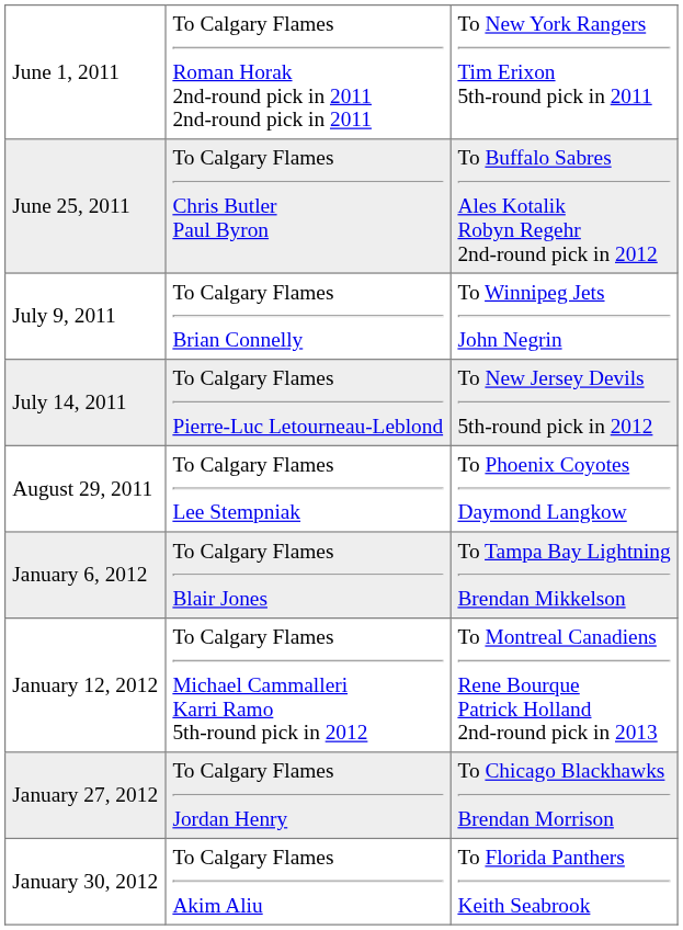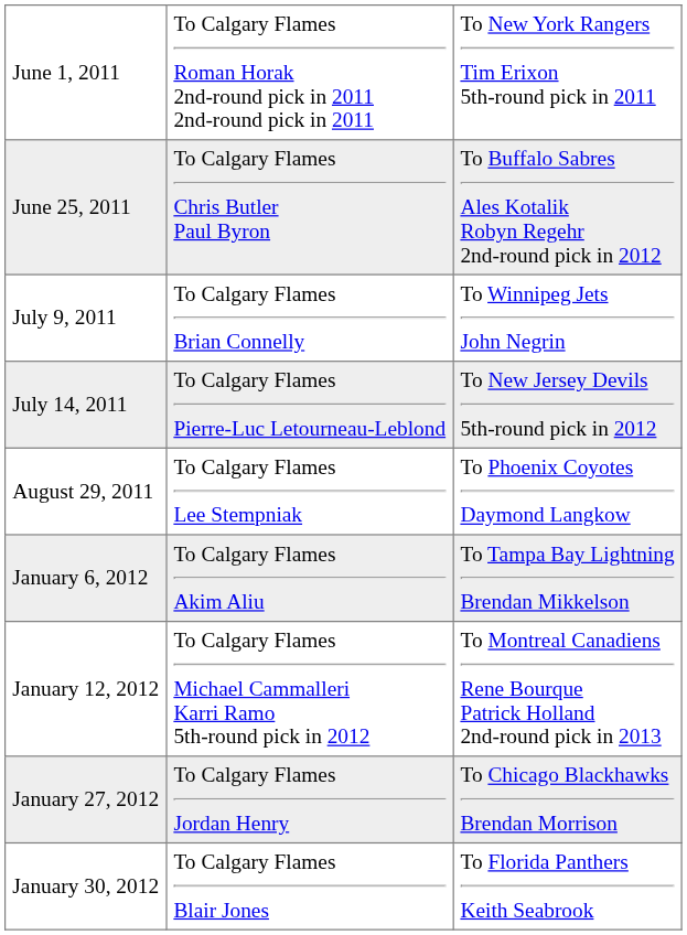January 6, 2012 | column 2: To Calgary Flames Blair Jones -> To Calgary Flames Akim Aliu
January 30, 2012 | column 2: To Calgary Flames Akim Aliu -> To Calgary Flames Blair Jones
